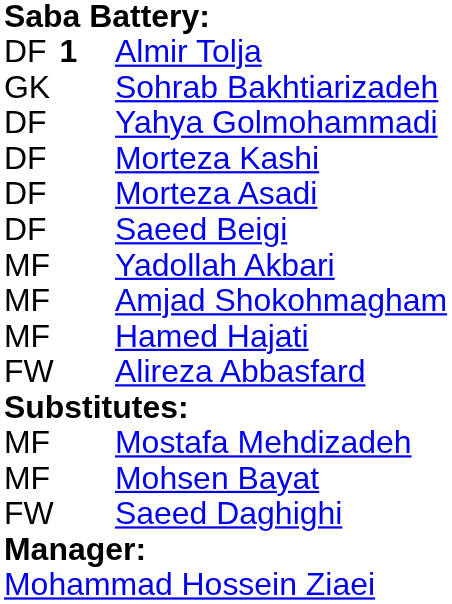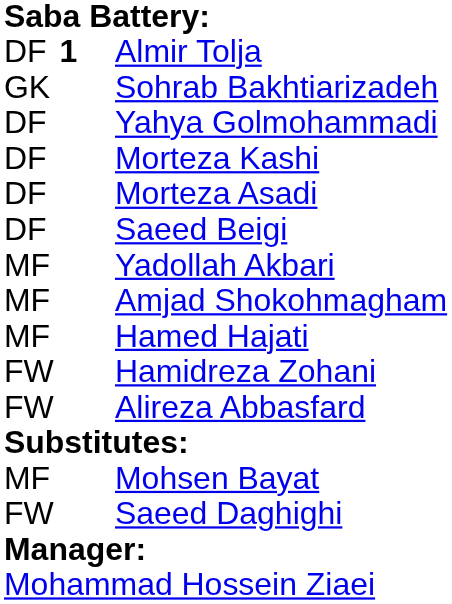+ row: FW | Hamidreza Zohani
- row: MF | Mostafa Mehdizadeh
